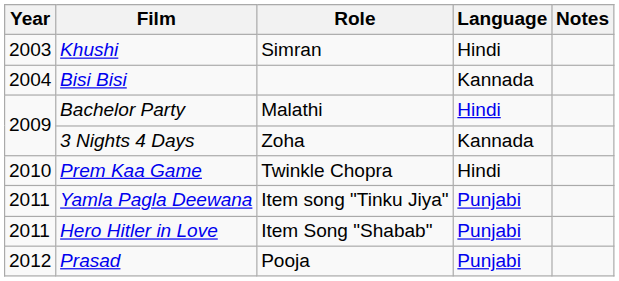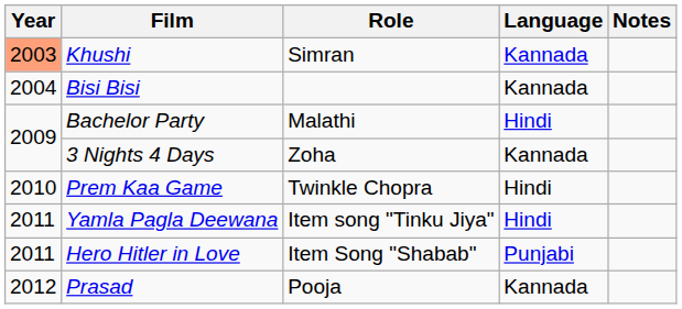Khushi | Year: no background -> lightsalmon background
Khushi | Language: Hindi -> Kannada
Yamla Pagla Deewana | Language: Punjabi -> Hindi
Prasad | Language: Punjabi -> Kannada
